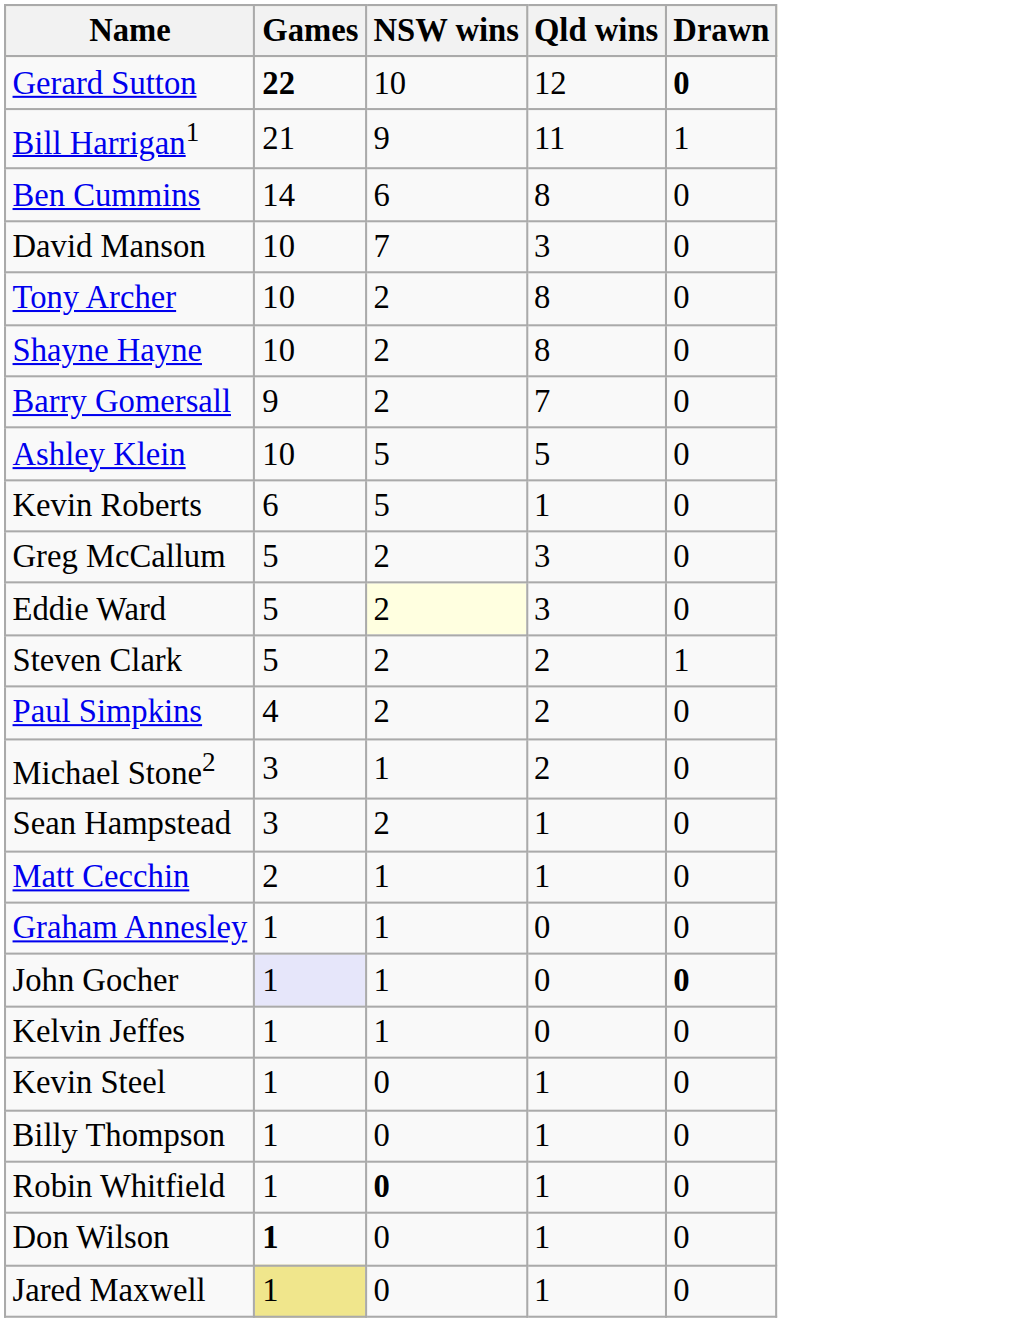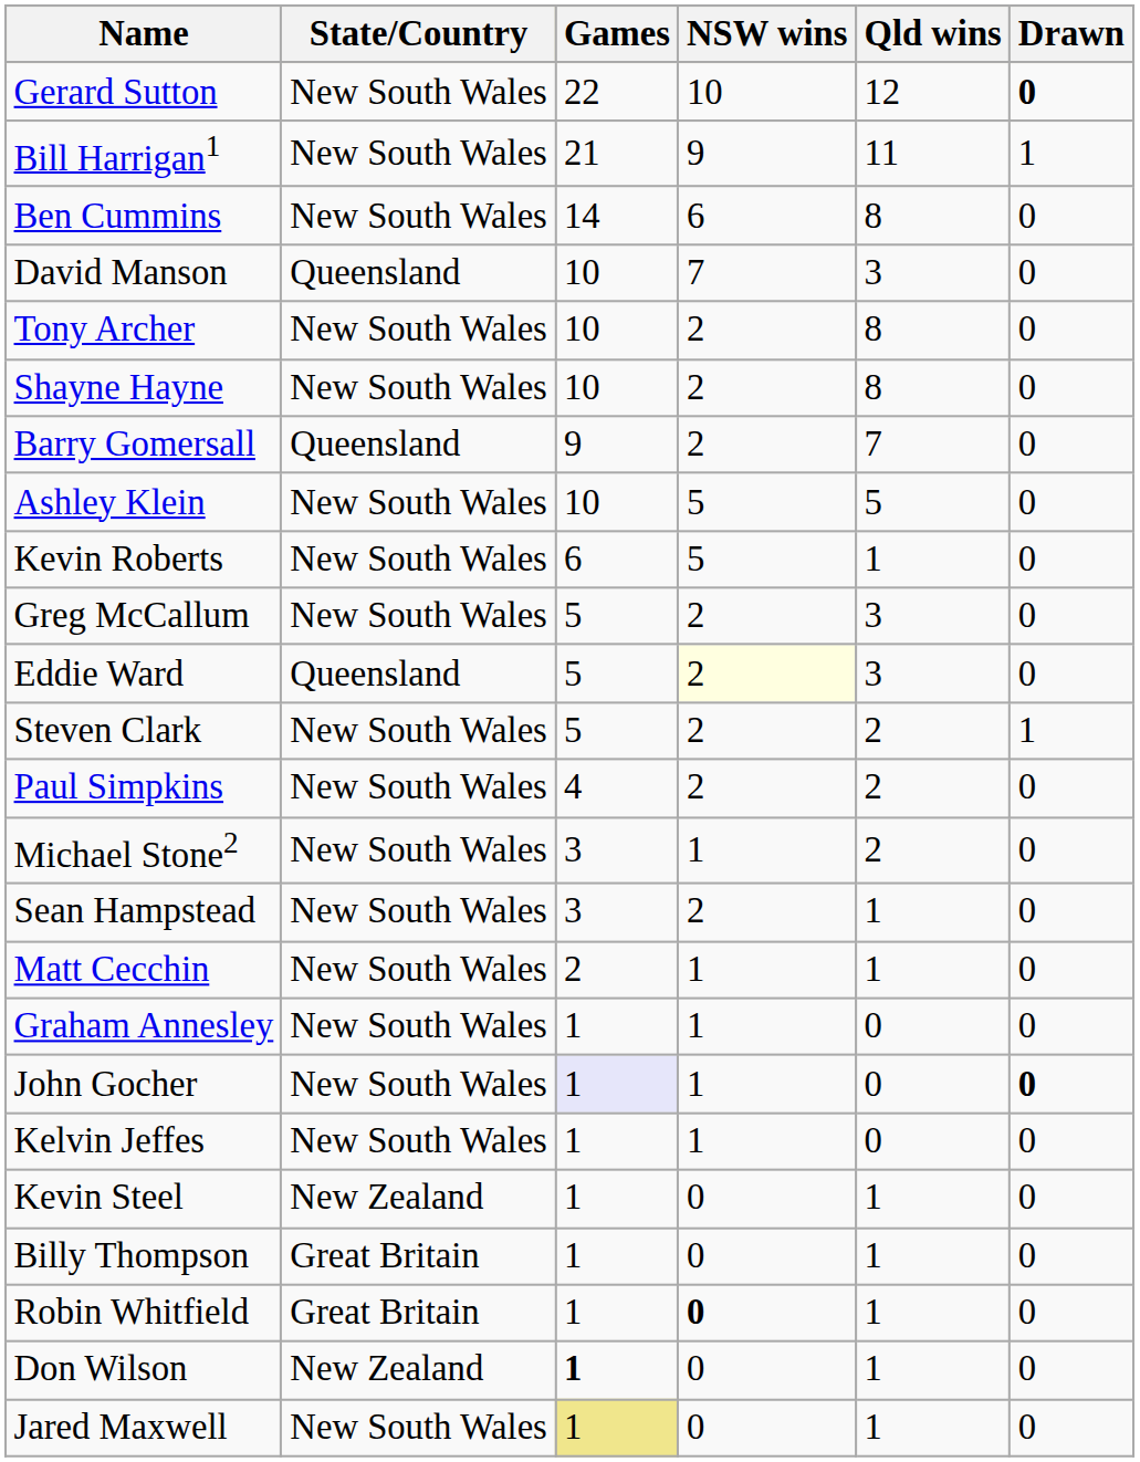+ column: State/Country | New South Wales | New South Wales | New South Wales | Queensland | New South Wales | New South Wales | Queensland | New South Wales | New South Wales | New South Wales | Queensland | New South Wales | New South Wales | New South Wales | New South Wales | New South Wales | New South Wales | New South Wales | New South Wales | New Zealand | Great Britain | Great Britain | New Zealand | New South Wales
Gerard Sutton | Games: bold -> normal
